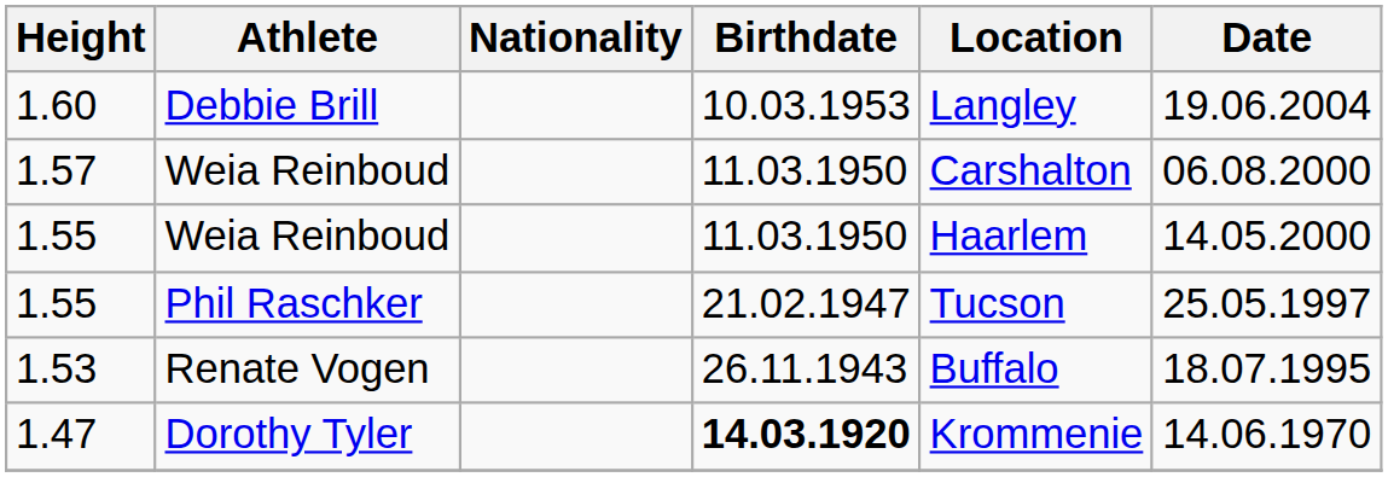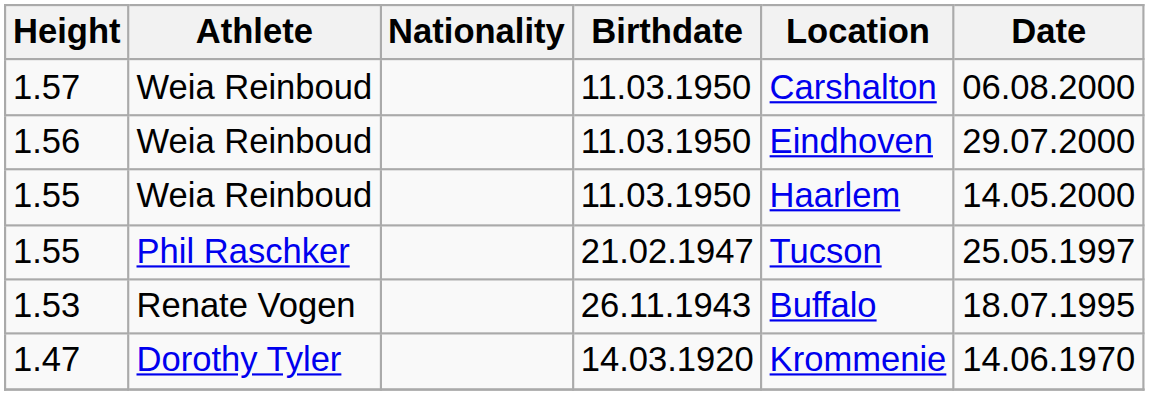- row: 1.60 | Debbie Brill | 10.03.1953 | Langley | 19.06.2004
+ row: 1.56 | Weia Reinboud | 11.03.1950 | Eindhoven | 29.07.2000
1.47 | Birthdate: bold -> normal
